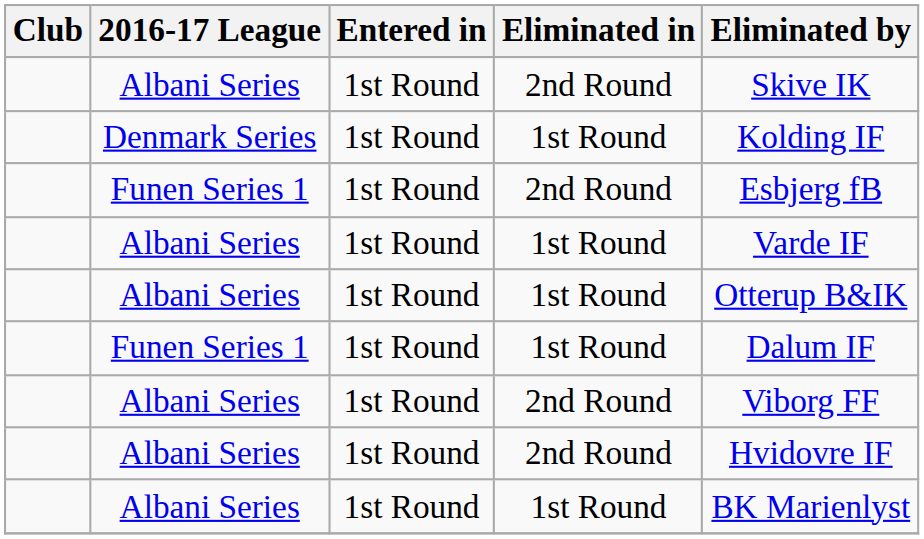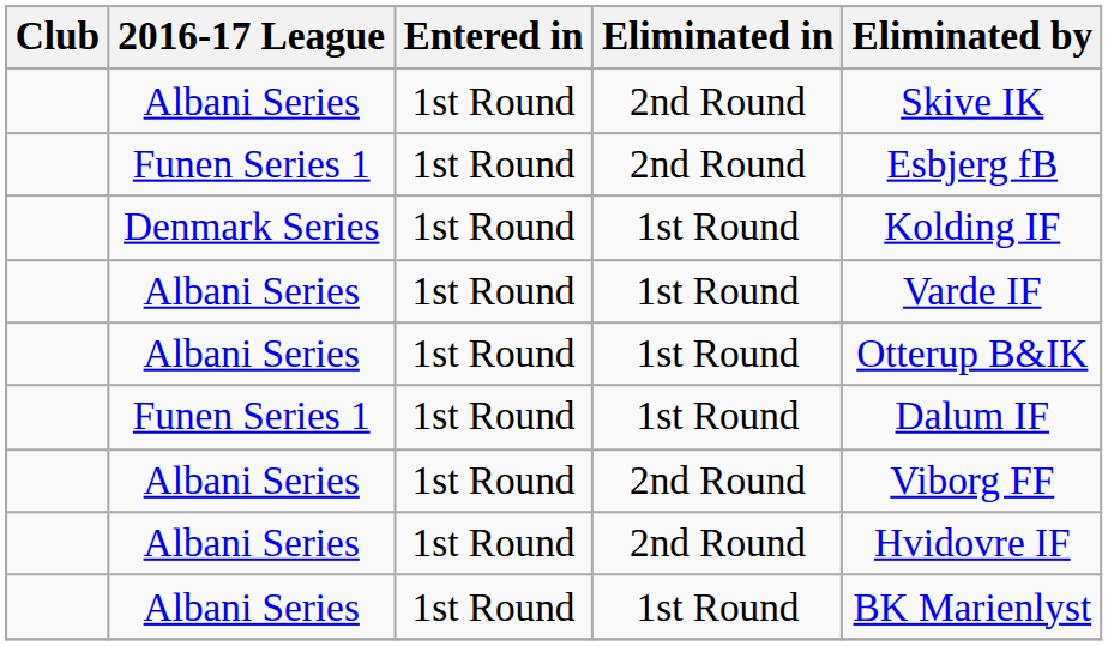rows swapped: Denmark Series <-> Funen Series 1 / 2nd Round
